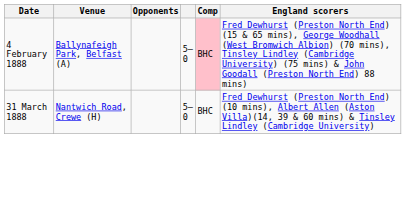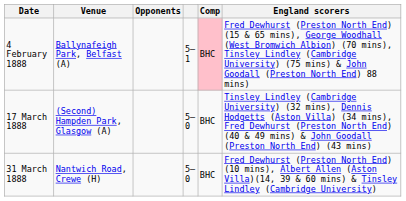4 February 1888 | column 4: 5–0 -> 5–1
+ row: 17 March 1888 | (Second) Hampden Park, Glasgow (A) | 5–0 | BHC | Tinsley Lindley (Cambridge University) (32 mins), Dennis Hodgetts (Aston Villa) (34 mins), Fred Dewhurst (Preston North End) (40 & 49 mins) & John Goodall (Preston North End) (43 mins)
